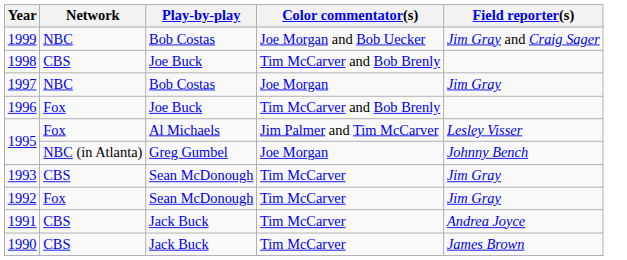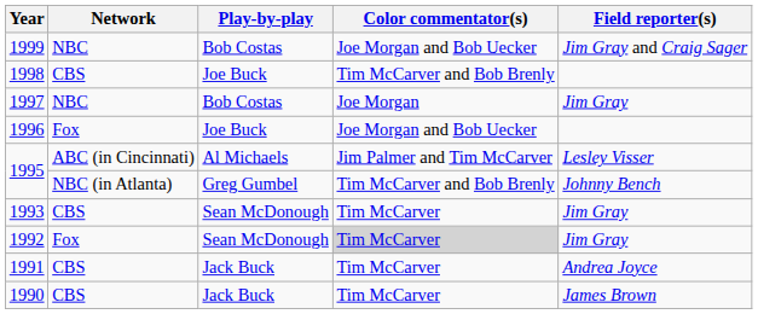1996 | Color commentator(s): Tim McCarver and Bob Brenly -> Joe Morgan and Bob Uecker
1995 / Al Michaels | Network: Fox -> ABC (in Cincinnati)
1995 / Greg Gumbel | Color commentator(s): Joe Morgan -> Tim McCarver and Bob Brenly
1992 | Color commentator(s): no background -> lightgrey background
